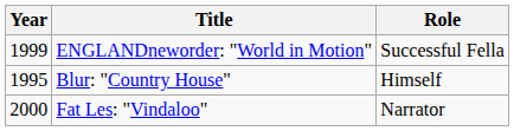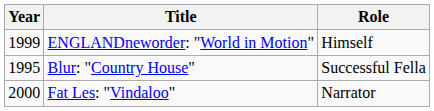ENGLANDneworder: "World in Motion" | Role: Successful Fella -> Himself
Blur: "Country House" | Role: Himself -> Successful Fella
